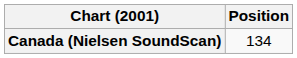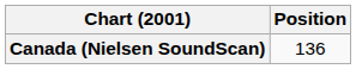Canada (Nielsen SoundScan) | Position: 134 -> 136
